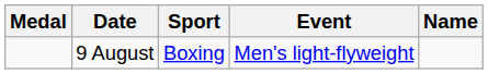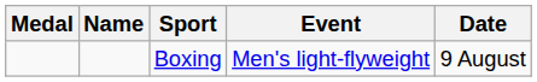columns swapped: Name <-> Date
